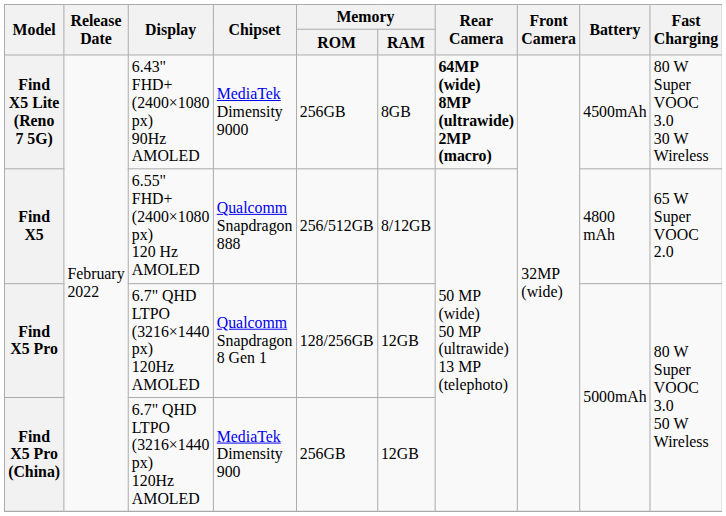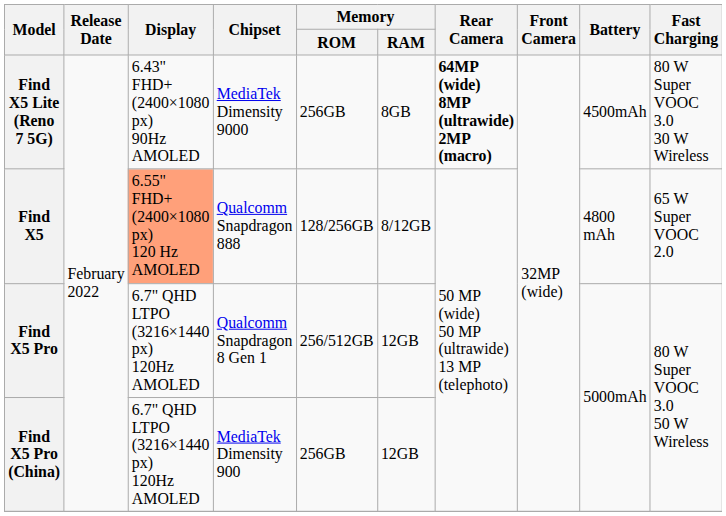Find X5 | Display: no background -> lightsalmon background
Find X5 | Memory / ROM: 256/512GB -> 128/256GB
Find X5 Pro | Memory / ROM: 128/256GB -> 256/512GB
